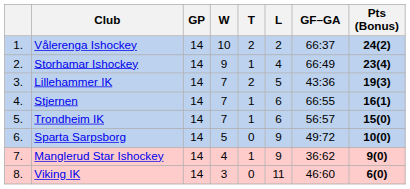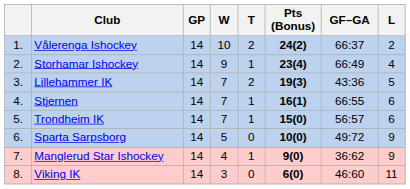columns swapped: L <-> Pts (Bonus)
